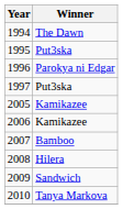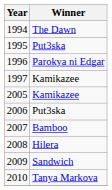1997 | Winner: Put3ska -> Kamikazee
2006 | Winner: Kamikazee -> Put3ska
